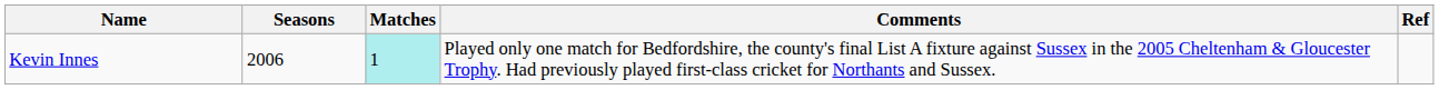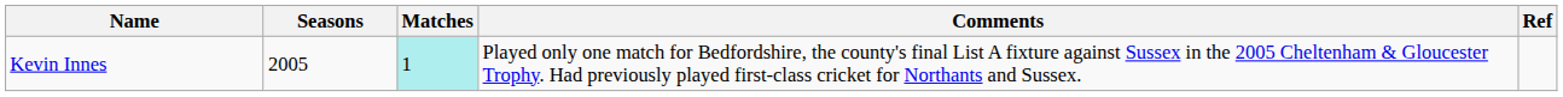Kevin Innes | Seasons: 2006 -> 2005
